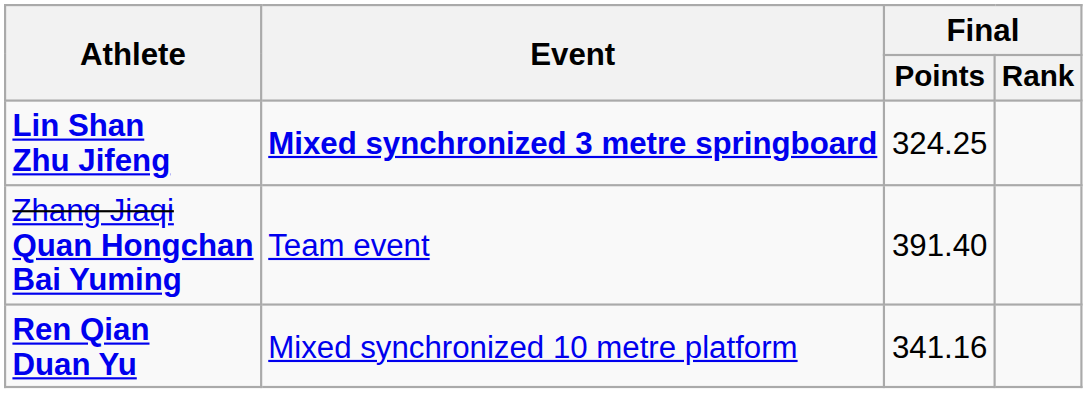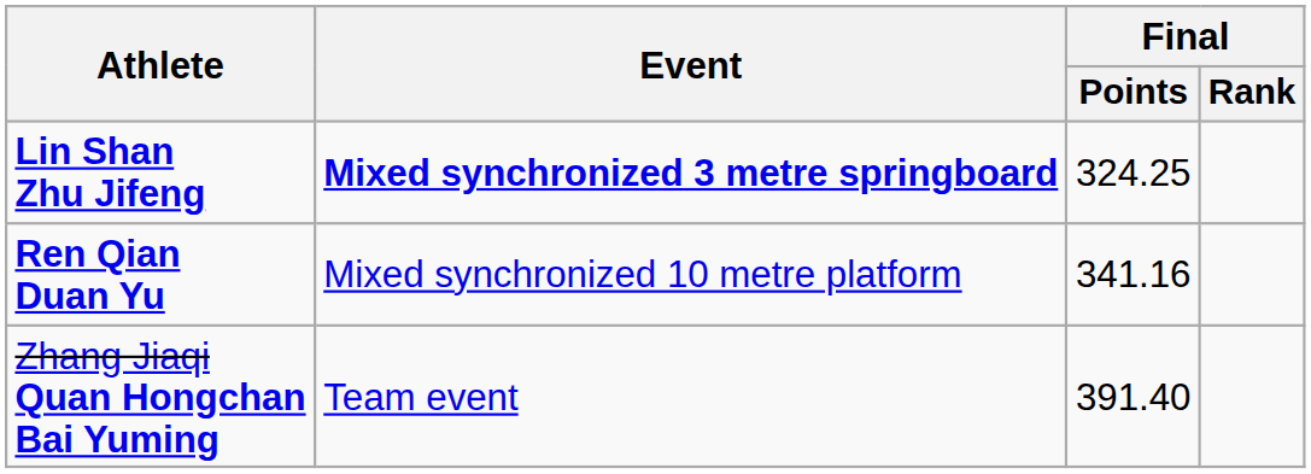rows swapped: Ren Qian Duan Yu <-> Zhang Jiaqi Quan Hongchan Bai Yuming
